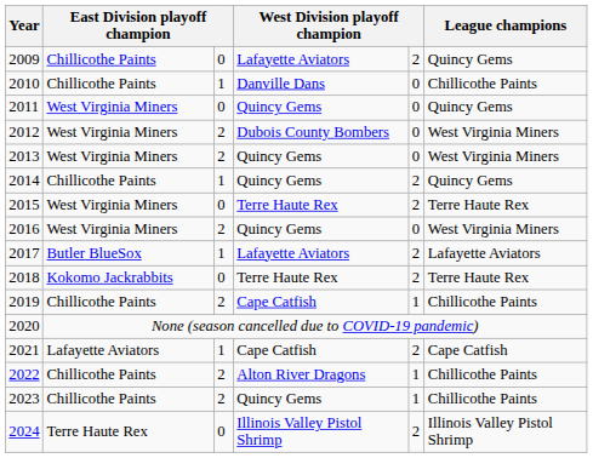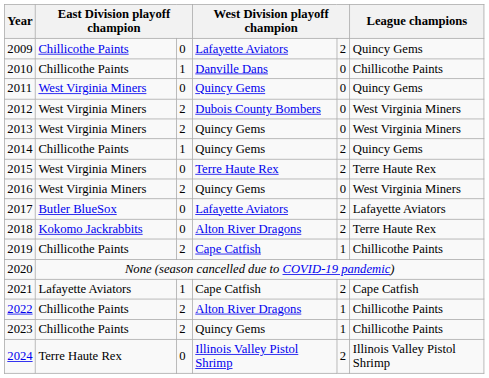2017 | column 3: 1 -> 0
2018 | column 4: Terre Haute Rex -> Alton River Dragons
